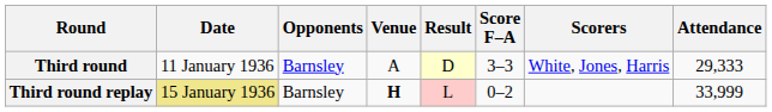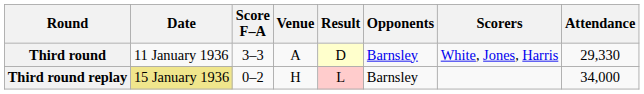columns swapped: Opponents <-> Score F–A
Third round | Attendance: 29,333 -> 29,330
Third round replay | Venue: bold -> normal
Third round replay | Attendance: 33,999 -> 34,000
